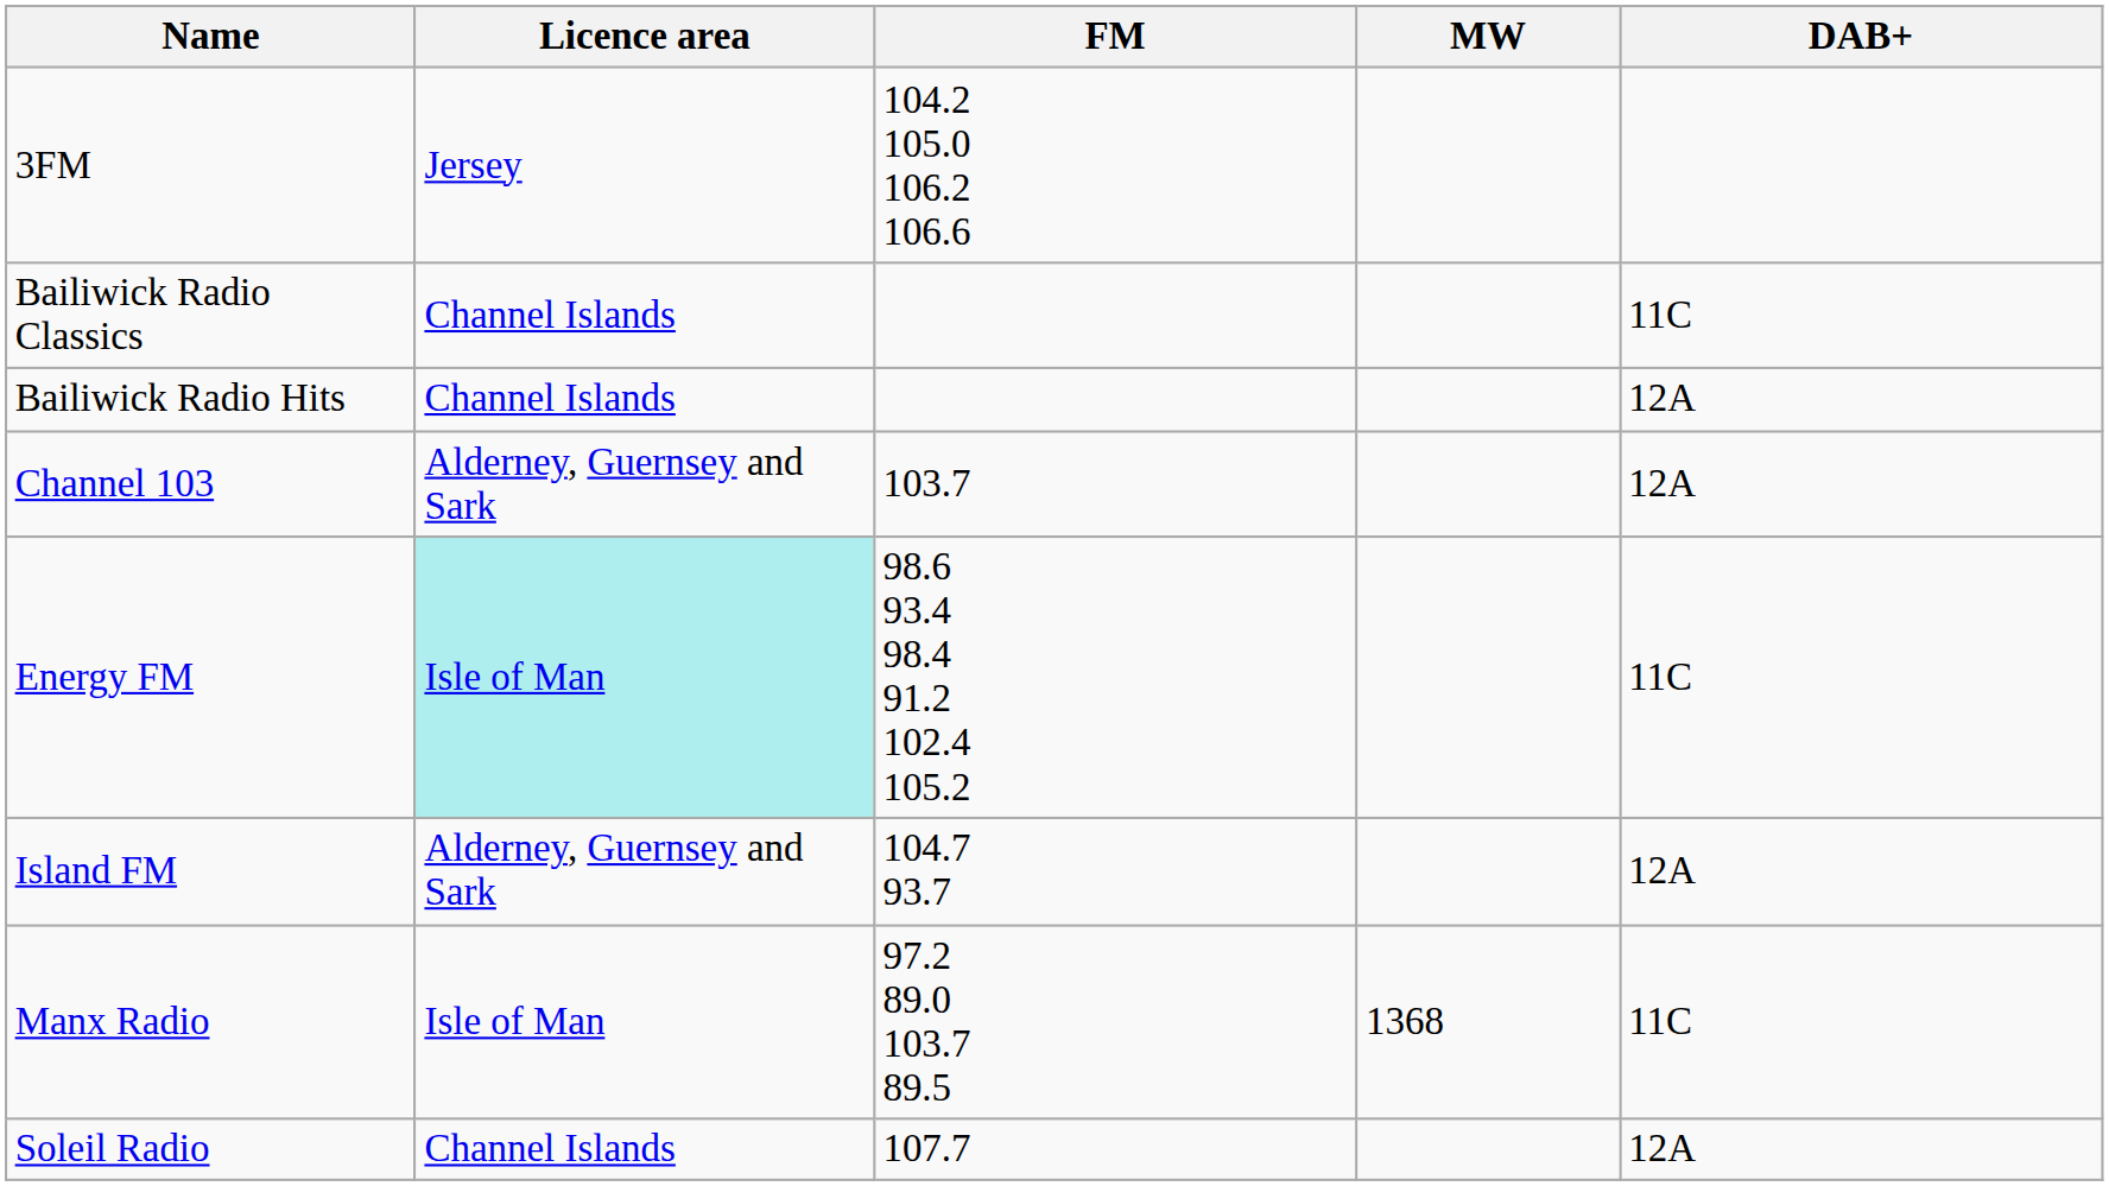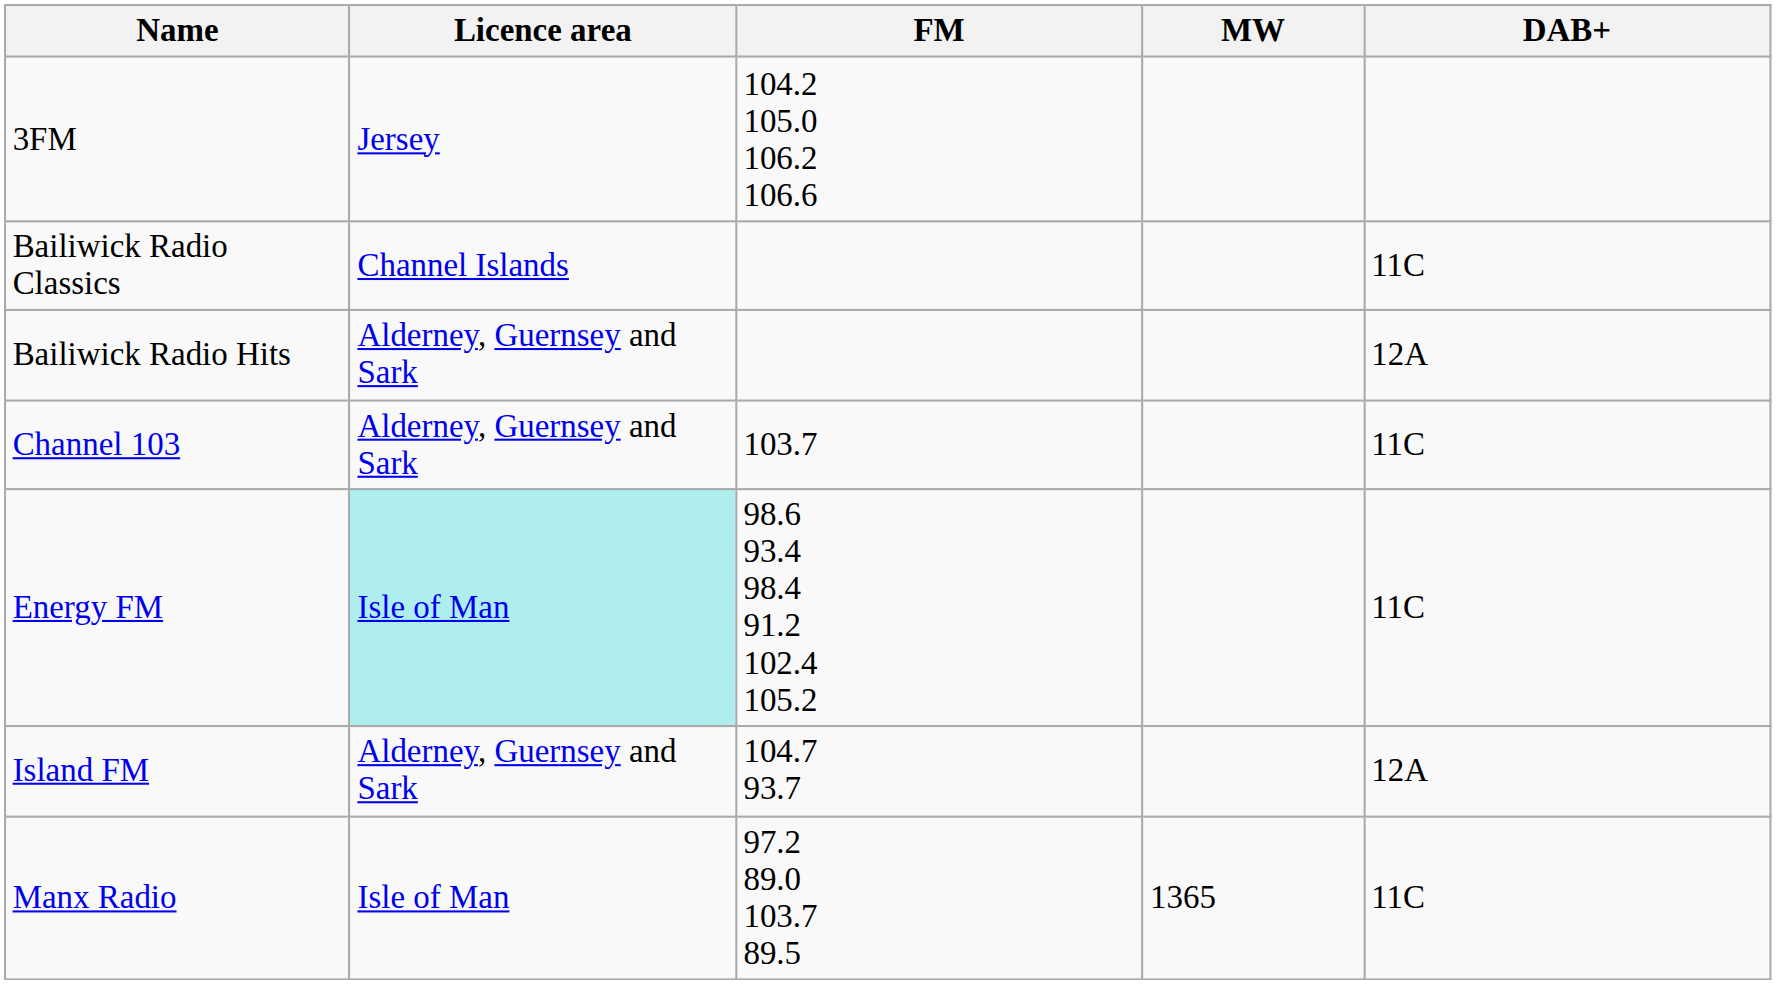Bailiwick Radio Hits | Licence area: Channel Islands -> Alderney, Guernsey and Sark
Channel 103 | DAB+: 12A -> 11C
Manx Radio | MW: 1368 -> 1365
- row: Soleil Radio | Channel Islands | 107.7 | 12A
